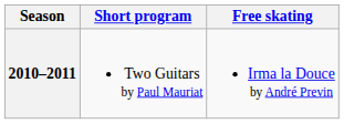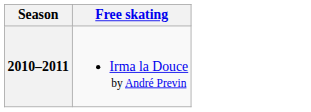- column: Short program | Two Guitars by Paul Mauriat
